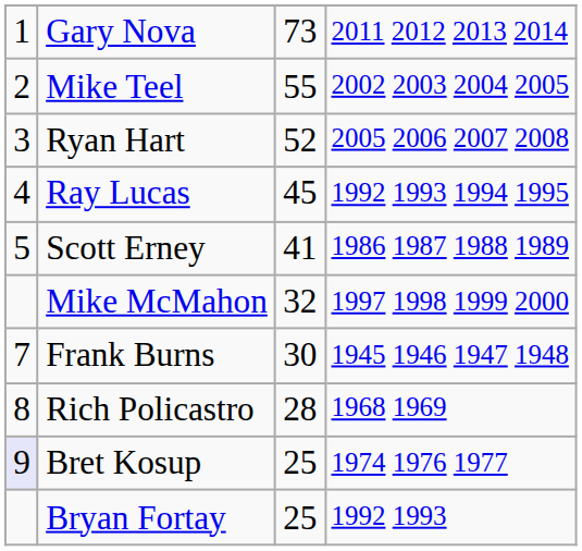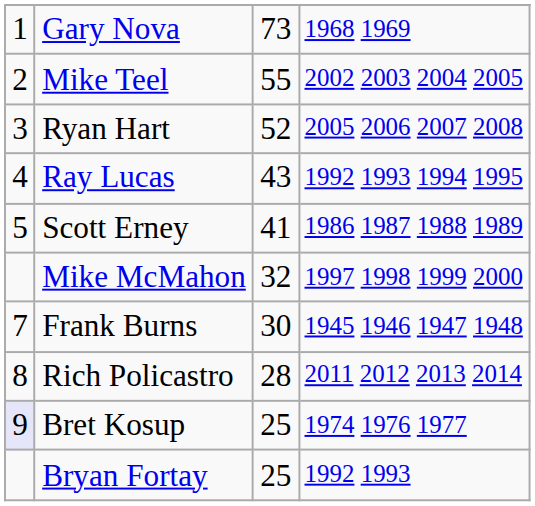Gary Nova | column 4: 2011 2012 2013 2014 -> 1968 1969
Ray Lucas | column 3: 45 -> 43
Rich Policastro | column 4: 1968 1969 -> 2011 2012 2013 2014
